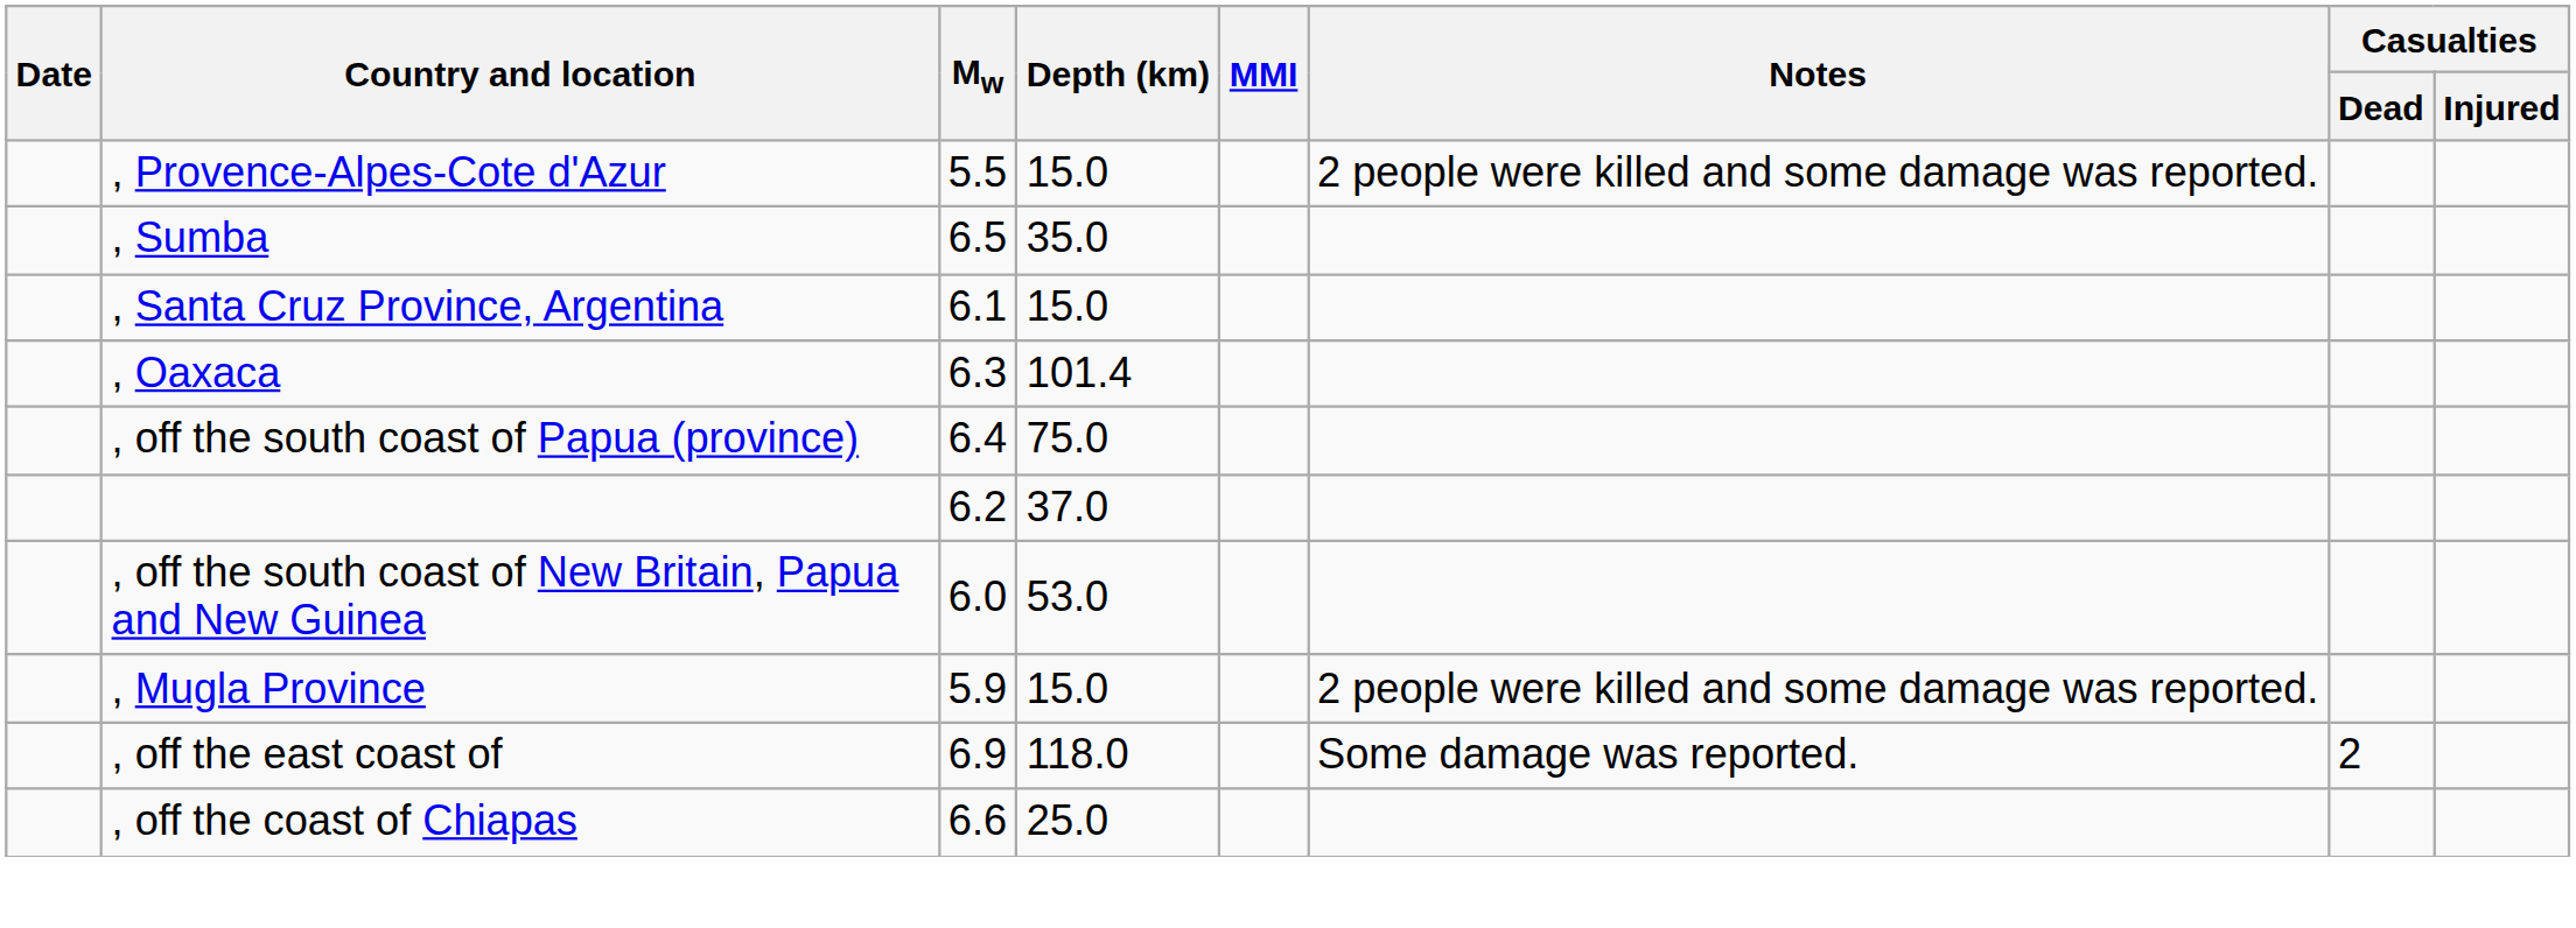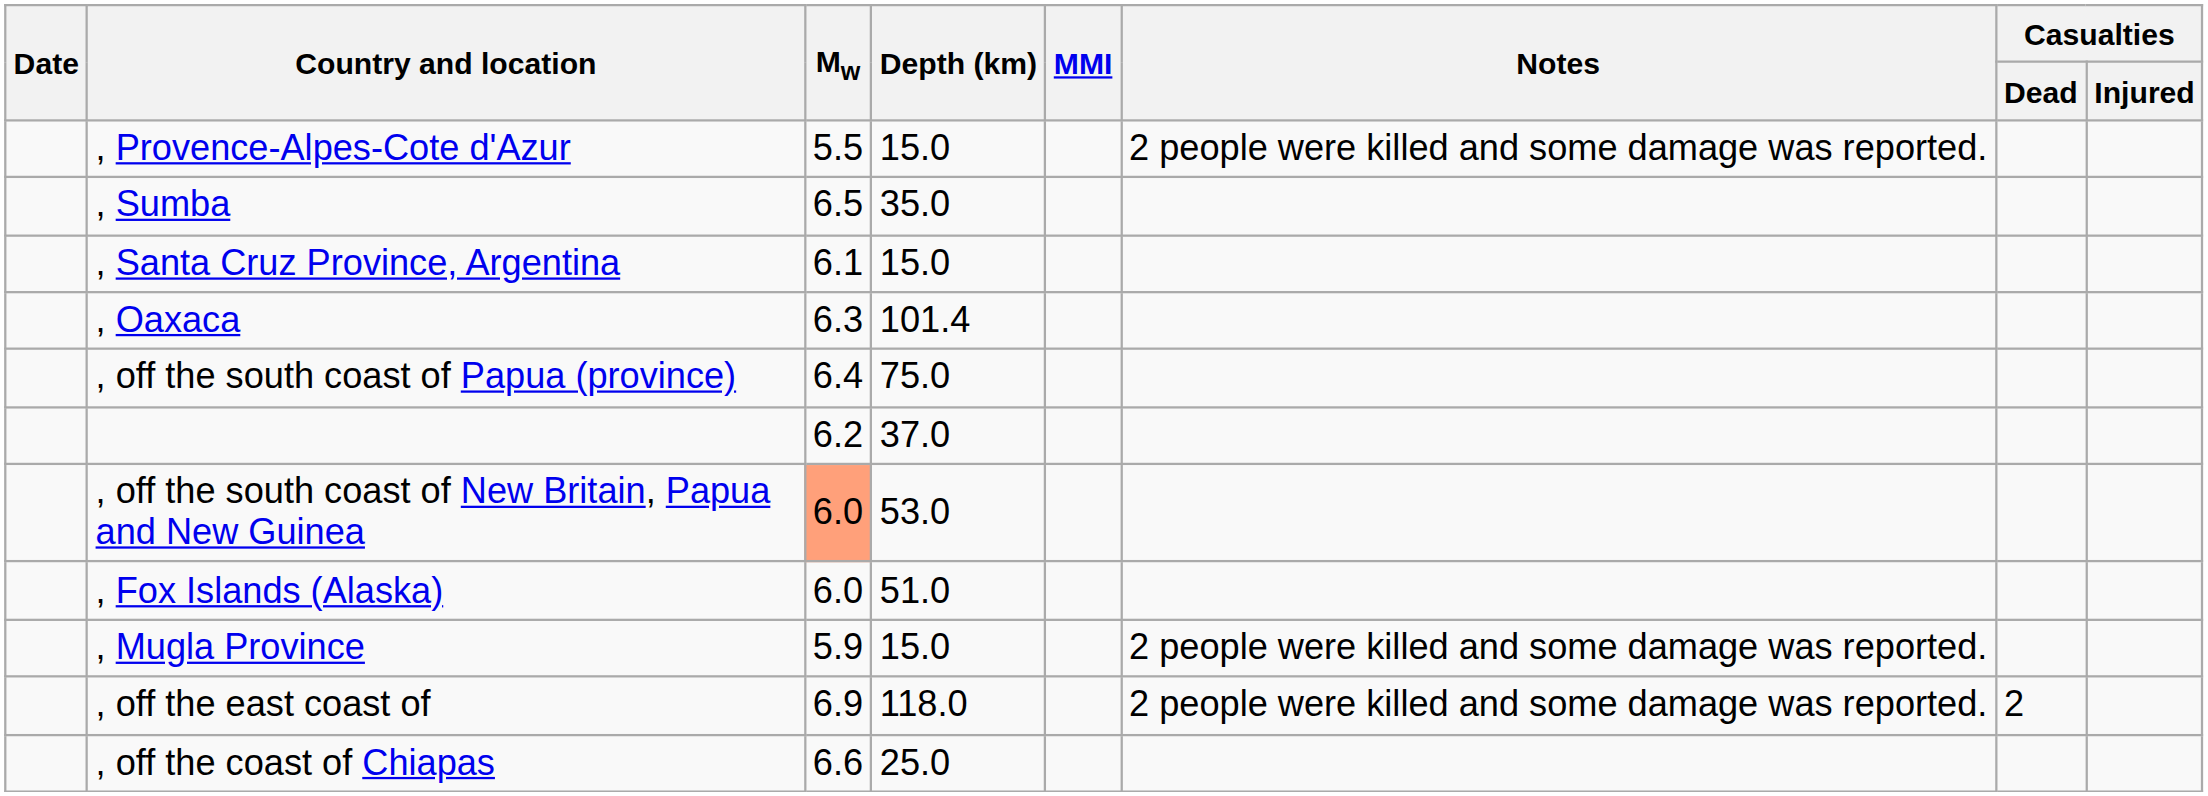, off the south coast of New Britain, Papua and New Guinea | Mw: no background -> lightsalmon background
+ row: , Fox Islands (Alaska) | 6.0 | 51.0
, off the east coast of | Notes: Some damage was reported. -> 2 people were killed and some damage was reported.
